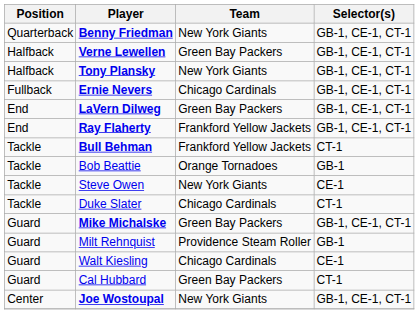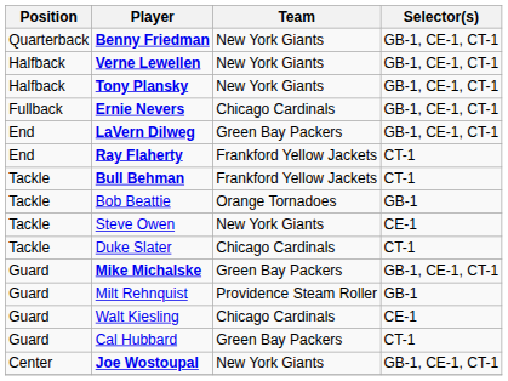Verne Lewellen | Team: Green Bay Packers -> New York Giants
Ray Flaherty | Selector(s): GB-1, CE-1, CT-1 -> CT-1
